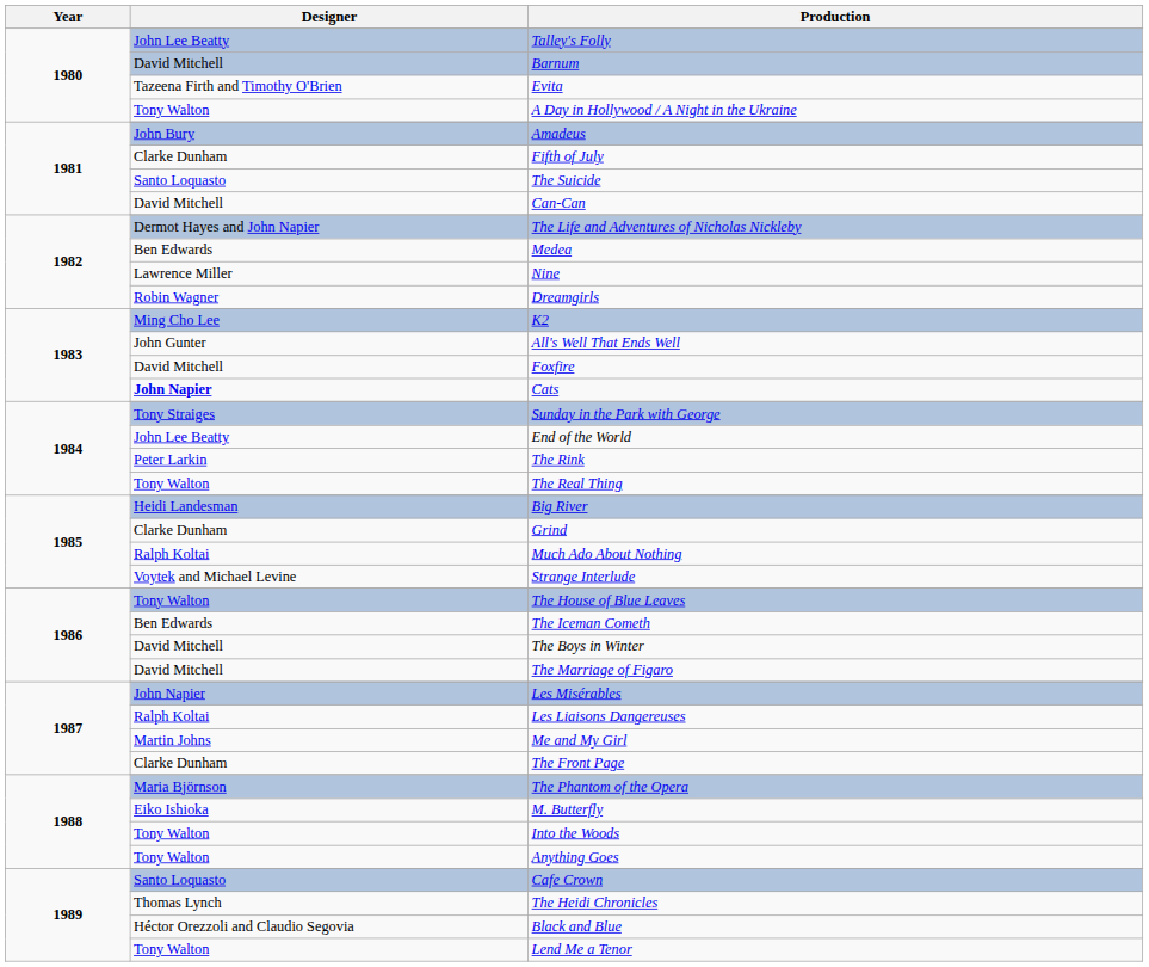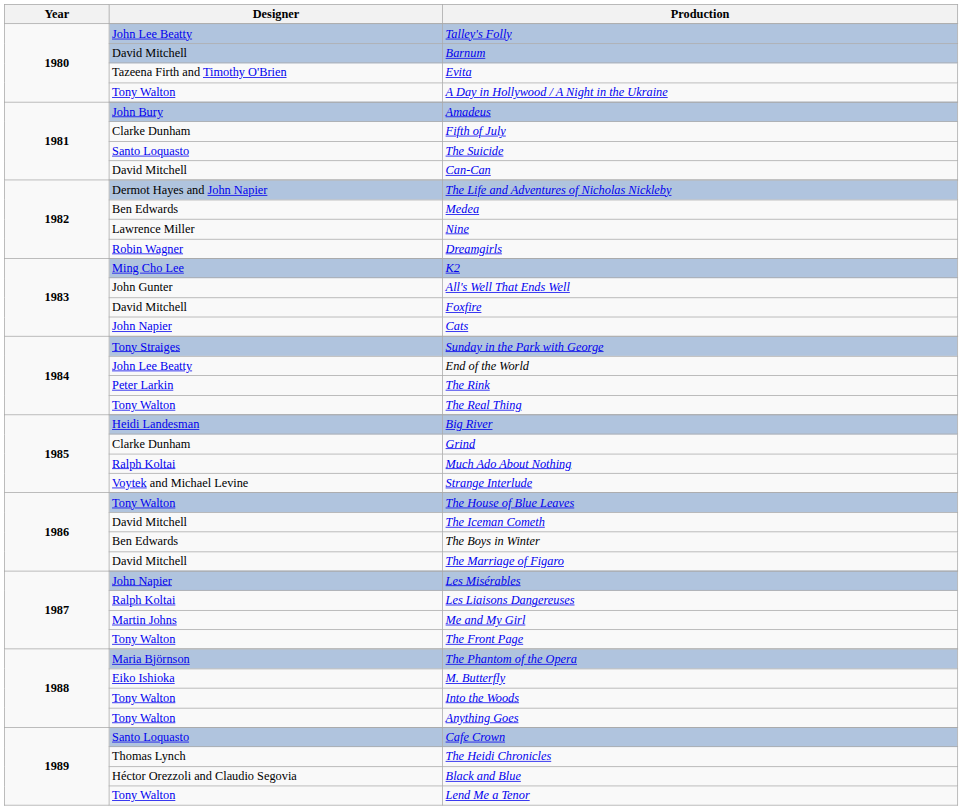Cats | Designer: bold -> normal
The Iceman Cometh | Designer: Ben Edwards -> David Mitchell
The Boys in Winter | Designer: David Mitchell -> Ben Edwards
The Front Page | Designer: Clarke Dunham -> Tony Walton
